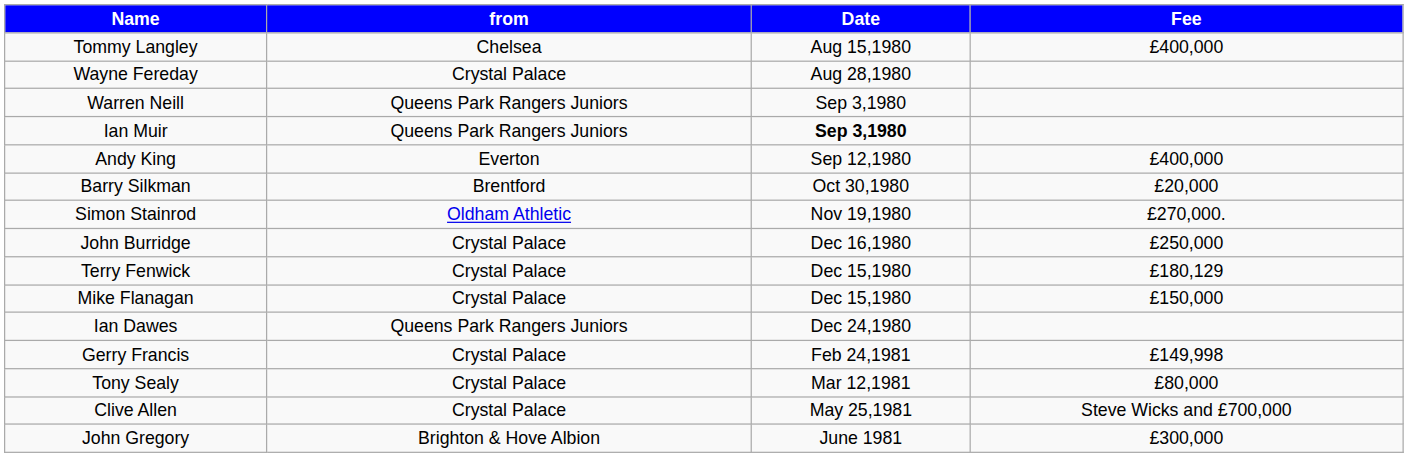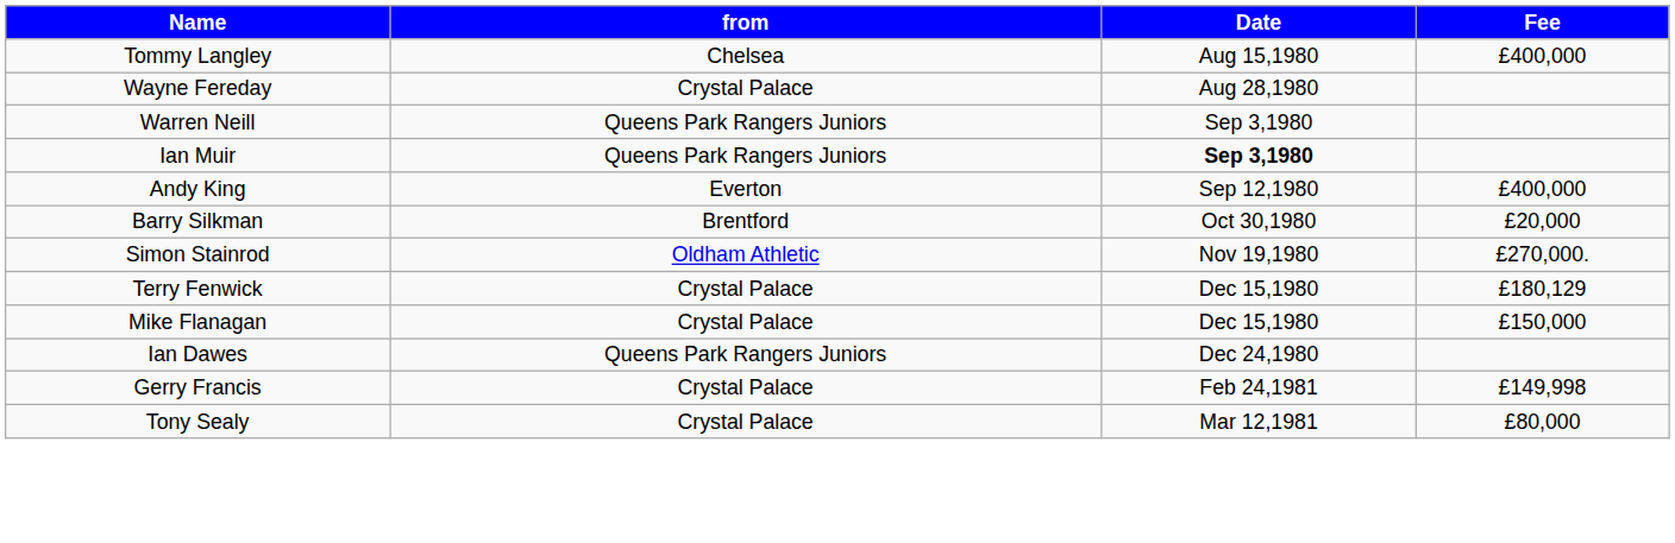- row: John Burridge | Crystal Palace | Dec 16,1980 | £250,000
- row: Clive Allen | Crystal Palace | May 25,1981 | Steve Wicks and £700,000
- row: John Gregory | Brighton & Hove Albion | June 1981 | £300,000
